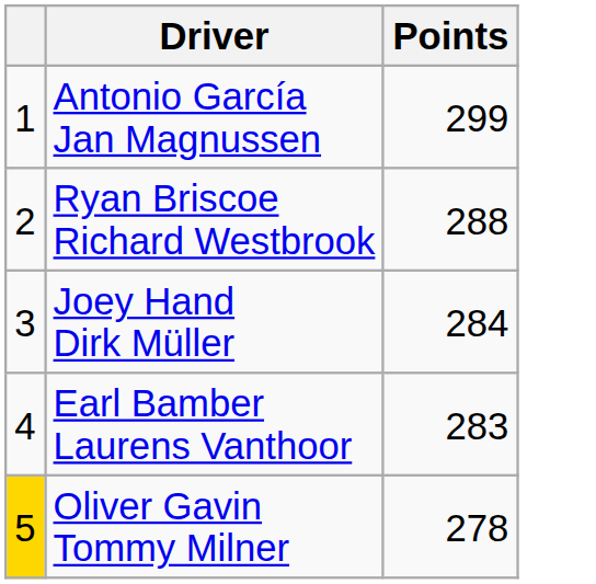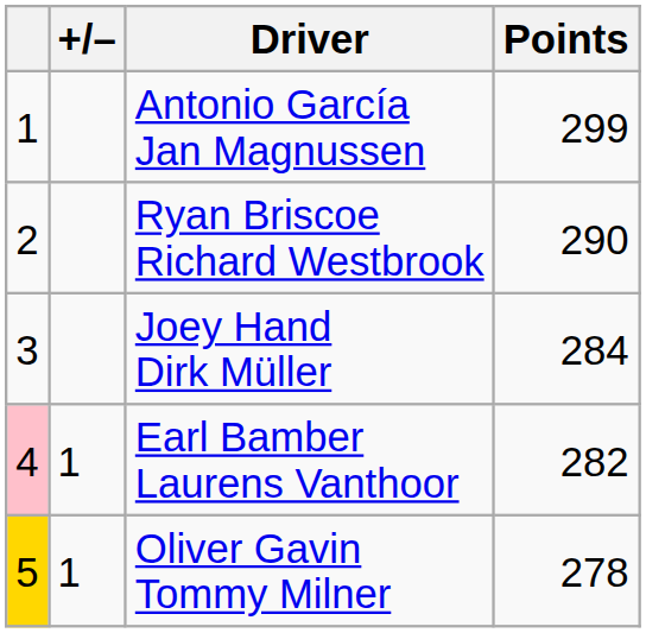+ column: +/– | 1 | 1
Ryan Briscoe Richard Westbrook | Points: 288 -> 290
Earl Bamber Laurens Vanthoor | column 1: no background -> pink background
Earl Bamber Laurens Vanthoor | Points: 283 -> 282
